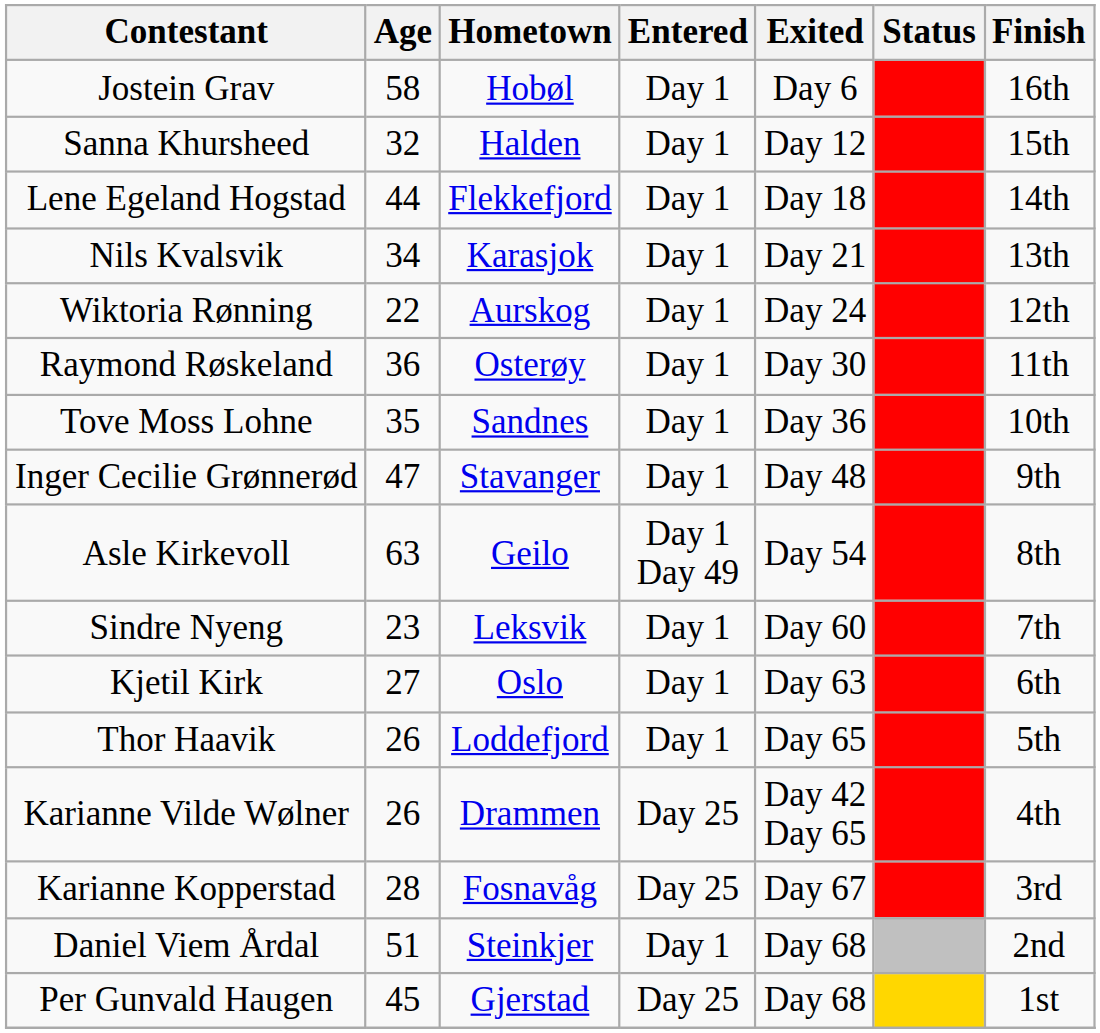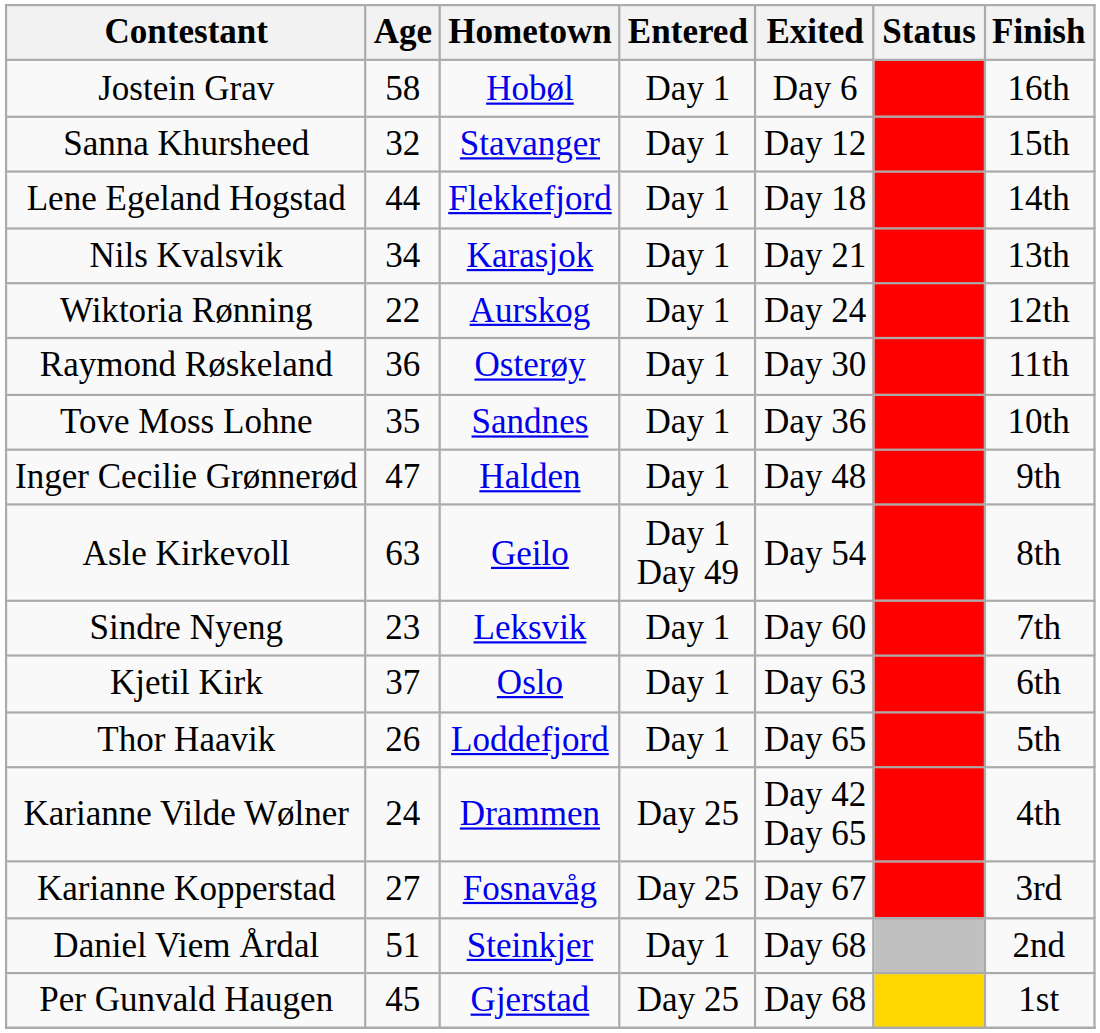Sanna Khursheed | Hometown: Halden -> Stavanger
Inger Cecilie Grønnerød | Hometown: Stavanger -> Halden
Kjetil Kirk | Age: 27 -> 37
Karianne Vilde Wølner | Age: 26 -> 24
Karianne Kopperstad | Age: 28 -> 27
